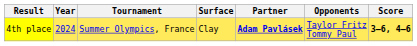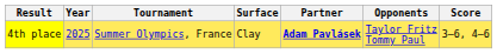4th place | Year: 2024 -> 2025
4th place | Score: bold -> normal
